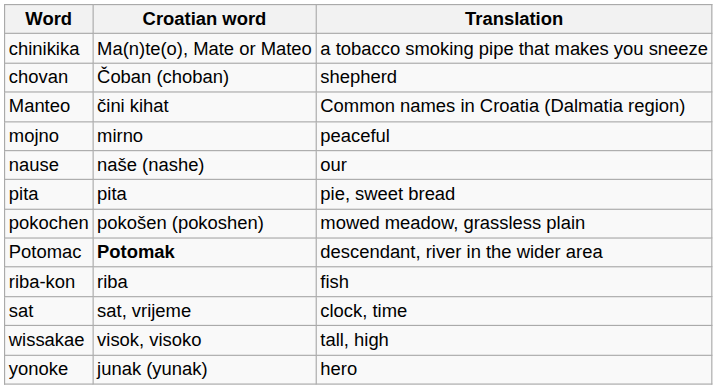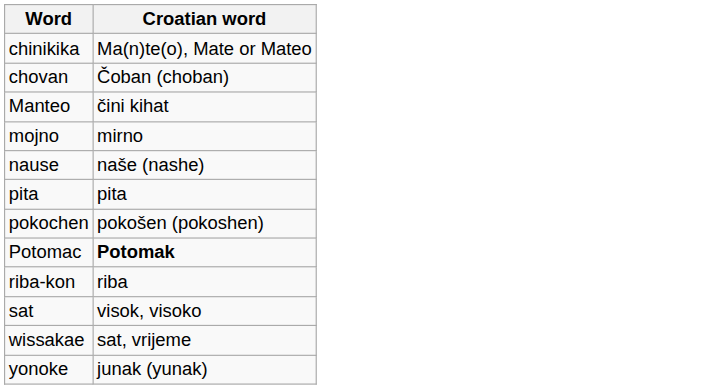- column: Translation | a tobacco smoking pipe that makes you sneeze | shepherd | Common names in Croatia (Dalmatia region) | peaceful | our | pie, sweet bread | mowed meadow, grassless plain | descendant, river in the wider area | fish | clock, time | tall, high | hero
sat | Croatian word: sat, vrijeme -> visok, visoko
wissakae | Croatian word: visok, visoko -> sat, vrijeme
